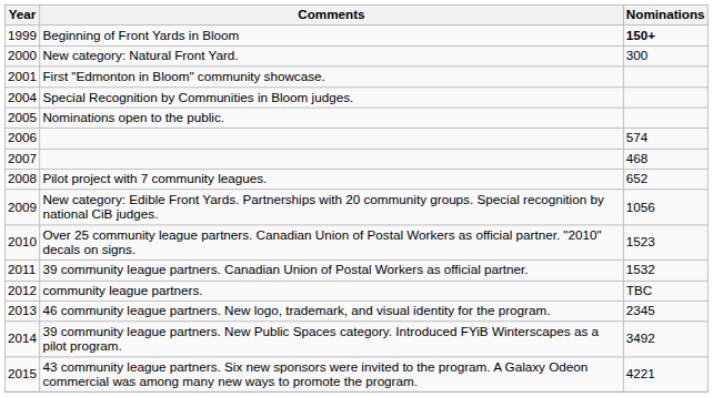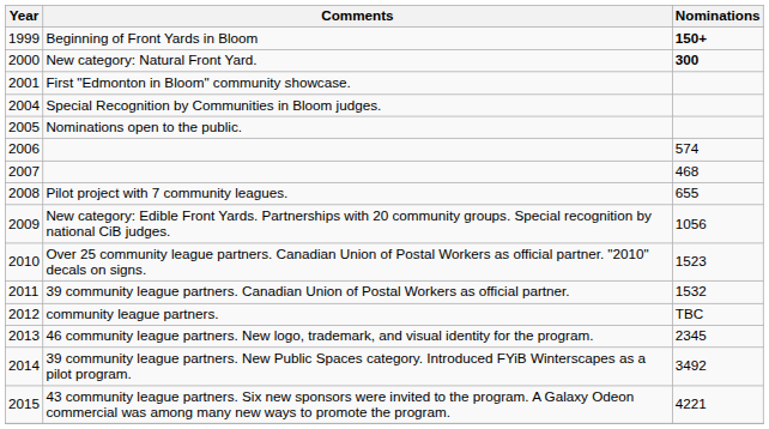New category: Natural Front Yard. | Nominations: normal -> bold
Pilot project with 7 community leagues. | Nominations: 652 -> 655
